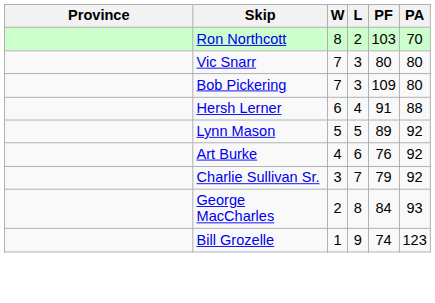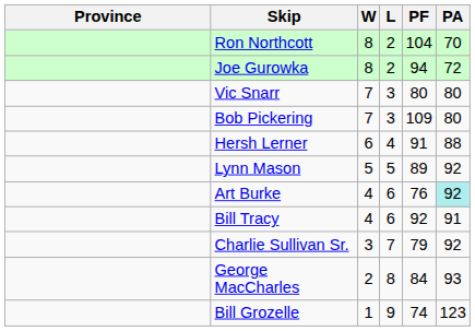Ron Northcott | PF: 103 -> 104
+ row: Joe Gurowka | 8 | 2 | 94 | 72
Art Burke | PA: no background -> paleturquoise background
+ row: Bill Tracy | 4 | 6 | 92 | 91
